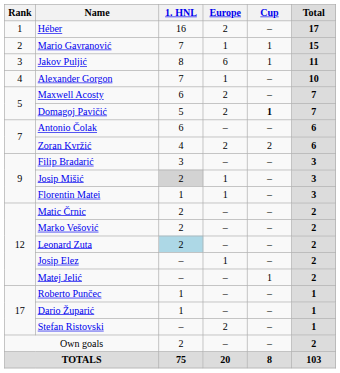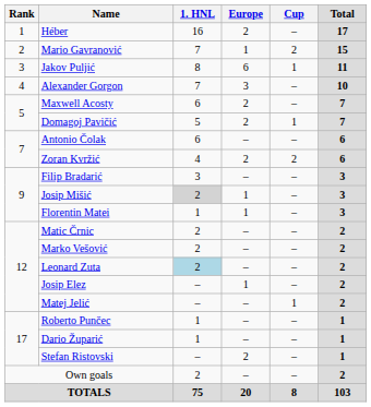Mario Gavranović | Cup: 1 -> 2
Alexander Gorgon | Europe: 1 -> 3
Domagoj Pavičić | Cup: bold -> normal
